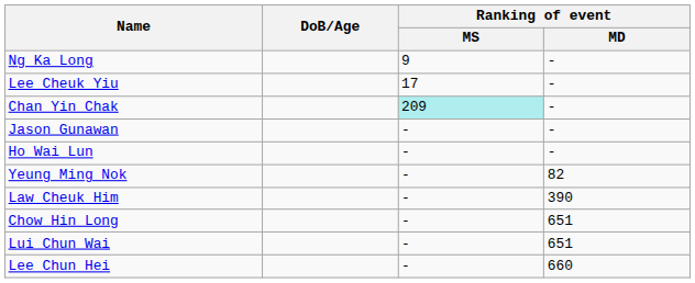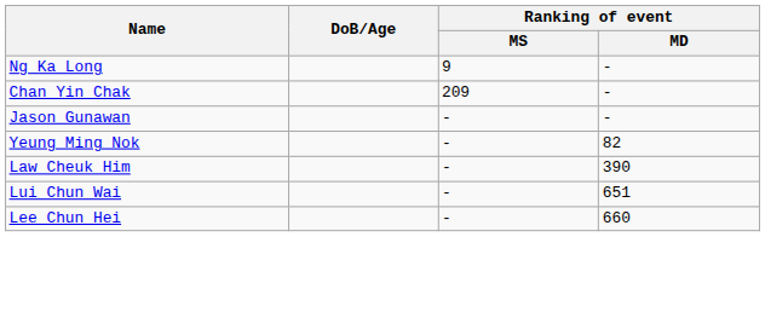- row: Lee Cheuk Yiu | 17 | -
Chan Yin Chak | Ranking of event / MS: paleturquoise background -> no background
- row: Ho Wai Lun | - | -
- row: Chow Hin Long | - | 651
